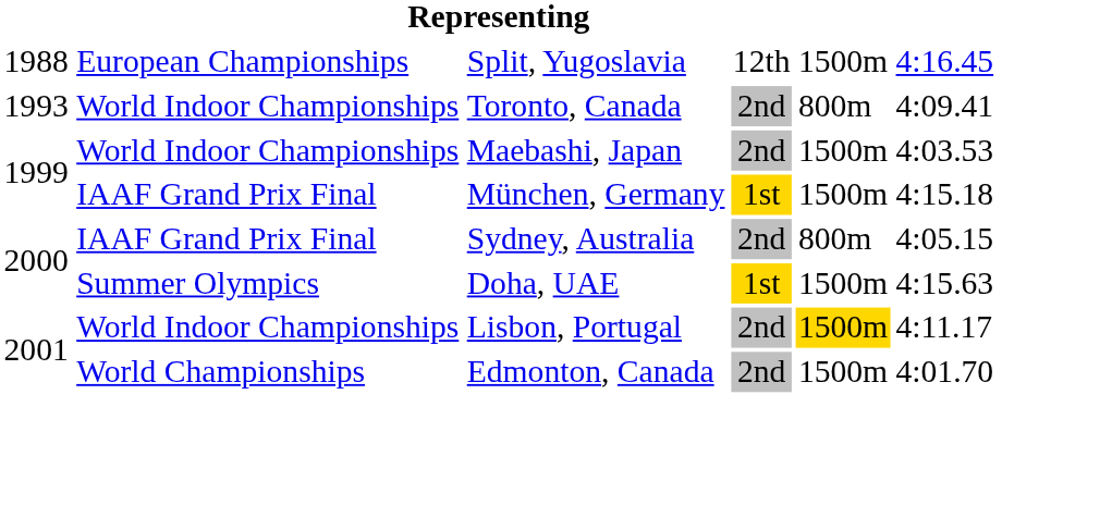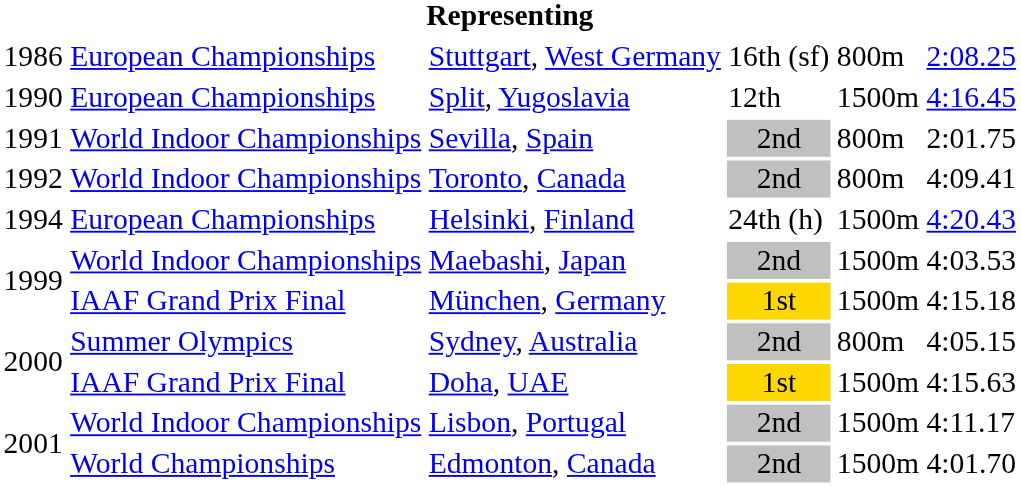+ row: 1986 | European Championships | Stuttgart, West Germany | 16th (sf) | 800m | 2:08.25
Split, Yugoslavia | column 1: 1988 -> 1990
+ row: 1991 | World Indoor Championships | Sevilla, Spain | 2nd | 800m | 2:01.75
Toronto, Canada | column 1: 1993 -> 1992
+ row: 1994 | European Championships | Helsinki, Finland | 24th (h) | 1500m | 4:20.43
Sydney, Australia | column 2: IAAF Grand Prix Final -> Summer Olympics
Doha, UAE | column 2: Summer Olympics -> IAAF Grand Prix Final
Lisbon, Portugal | column 5: gold background -> no background
